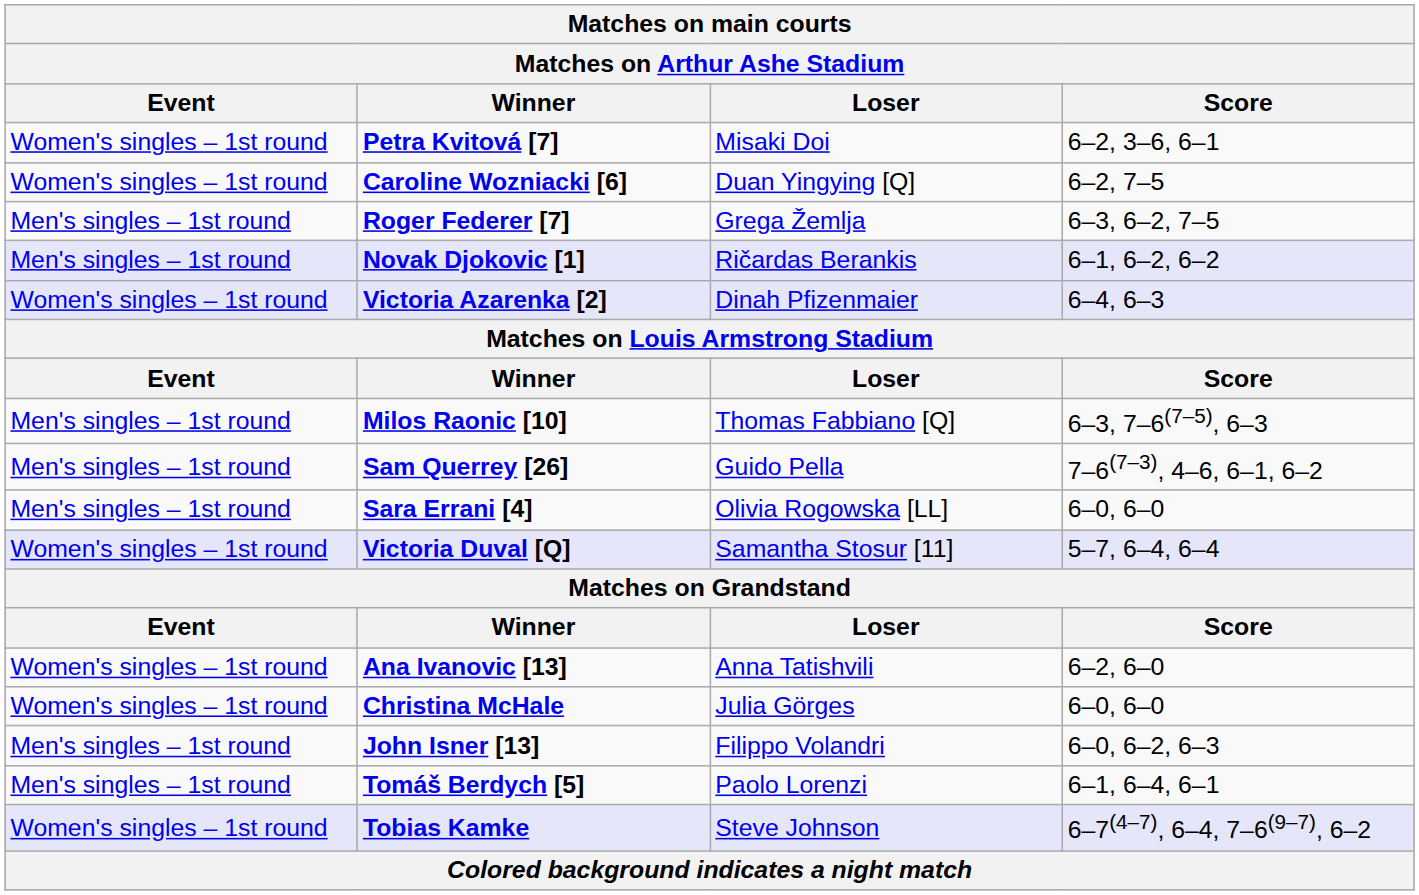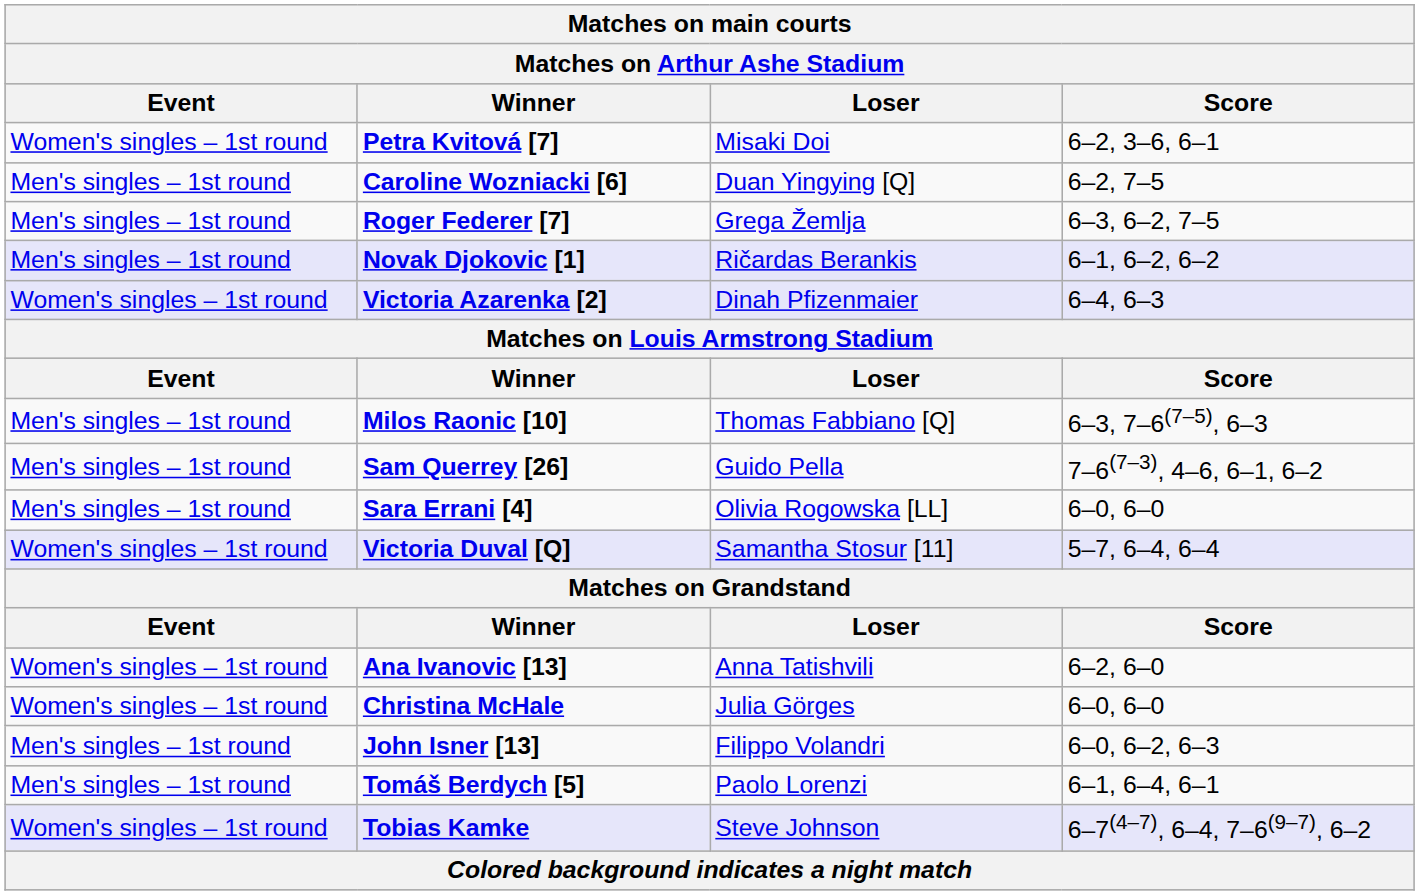Caroline Wozniacki [6] | Event: Women's singles – 1st round -> Men's singles – 1st round
